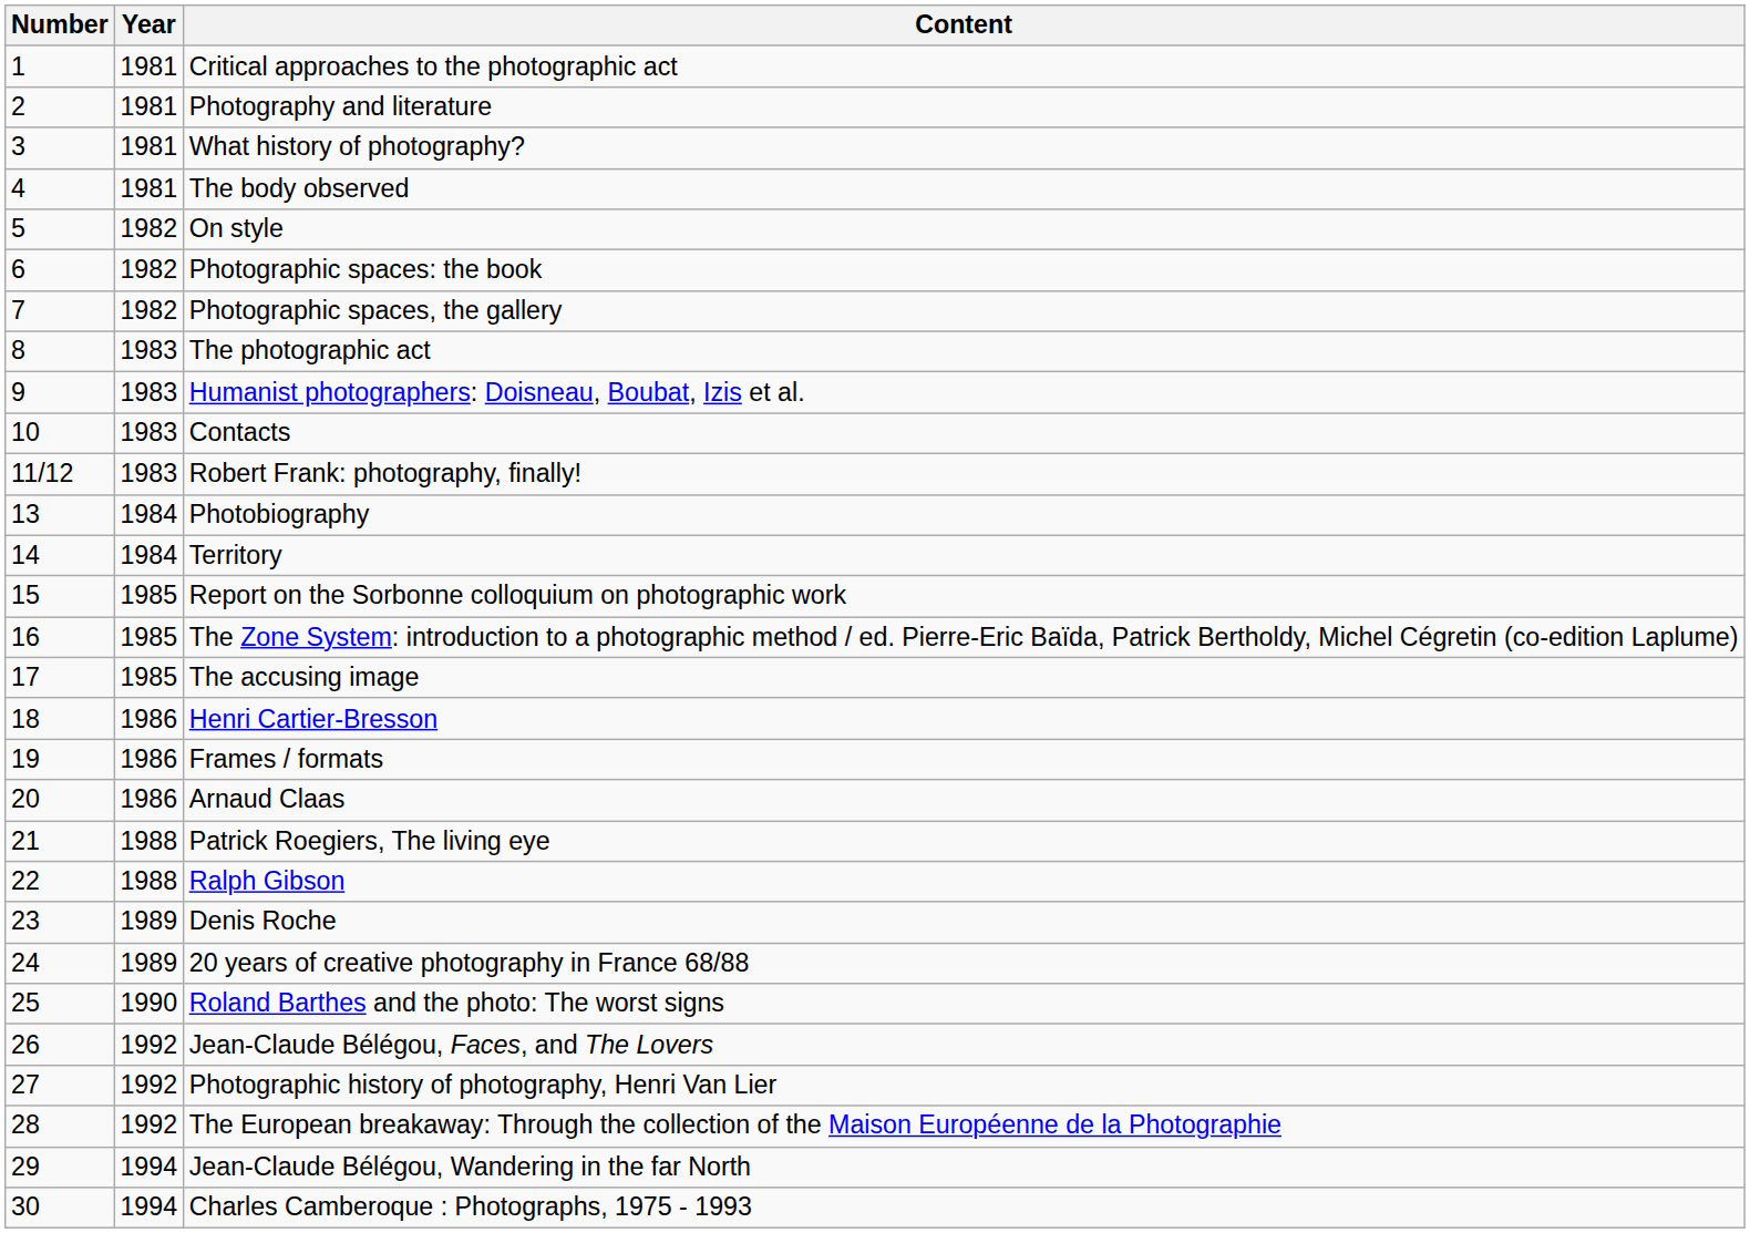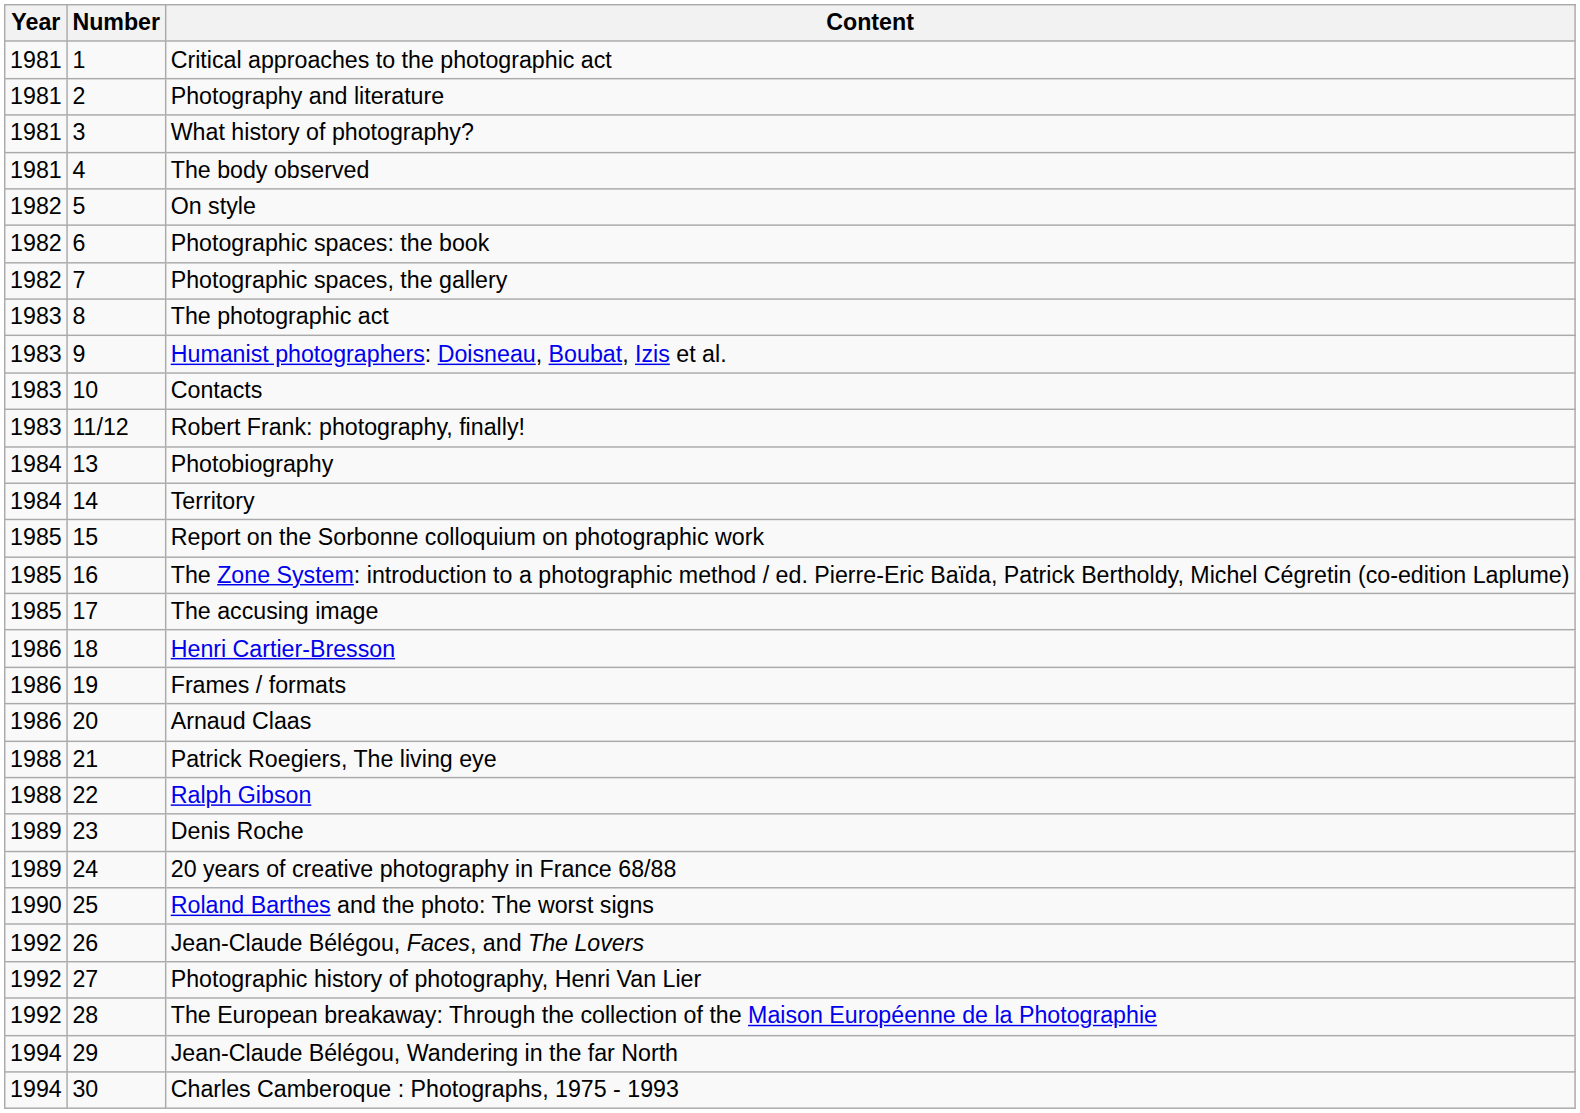columns swapped: Number <-> Year
